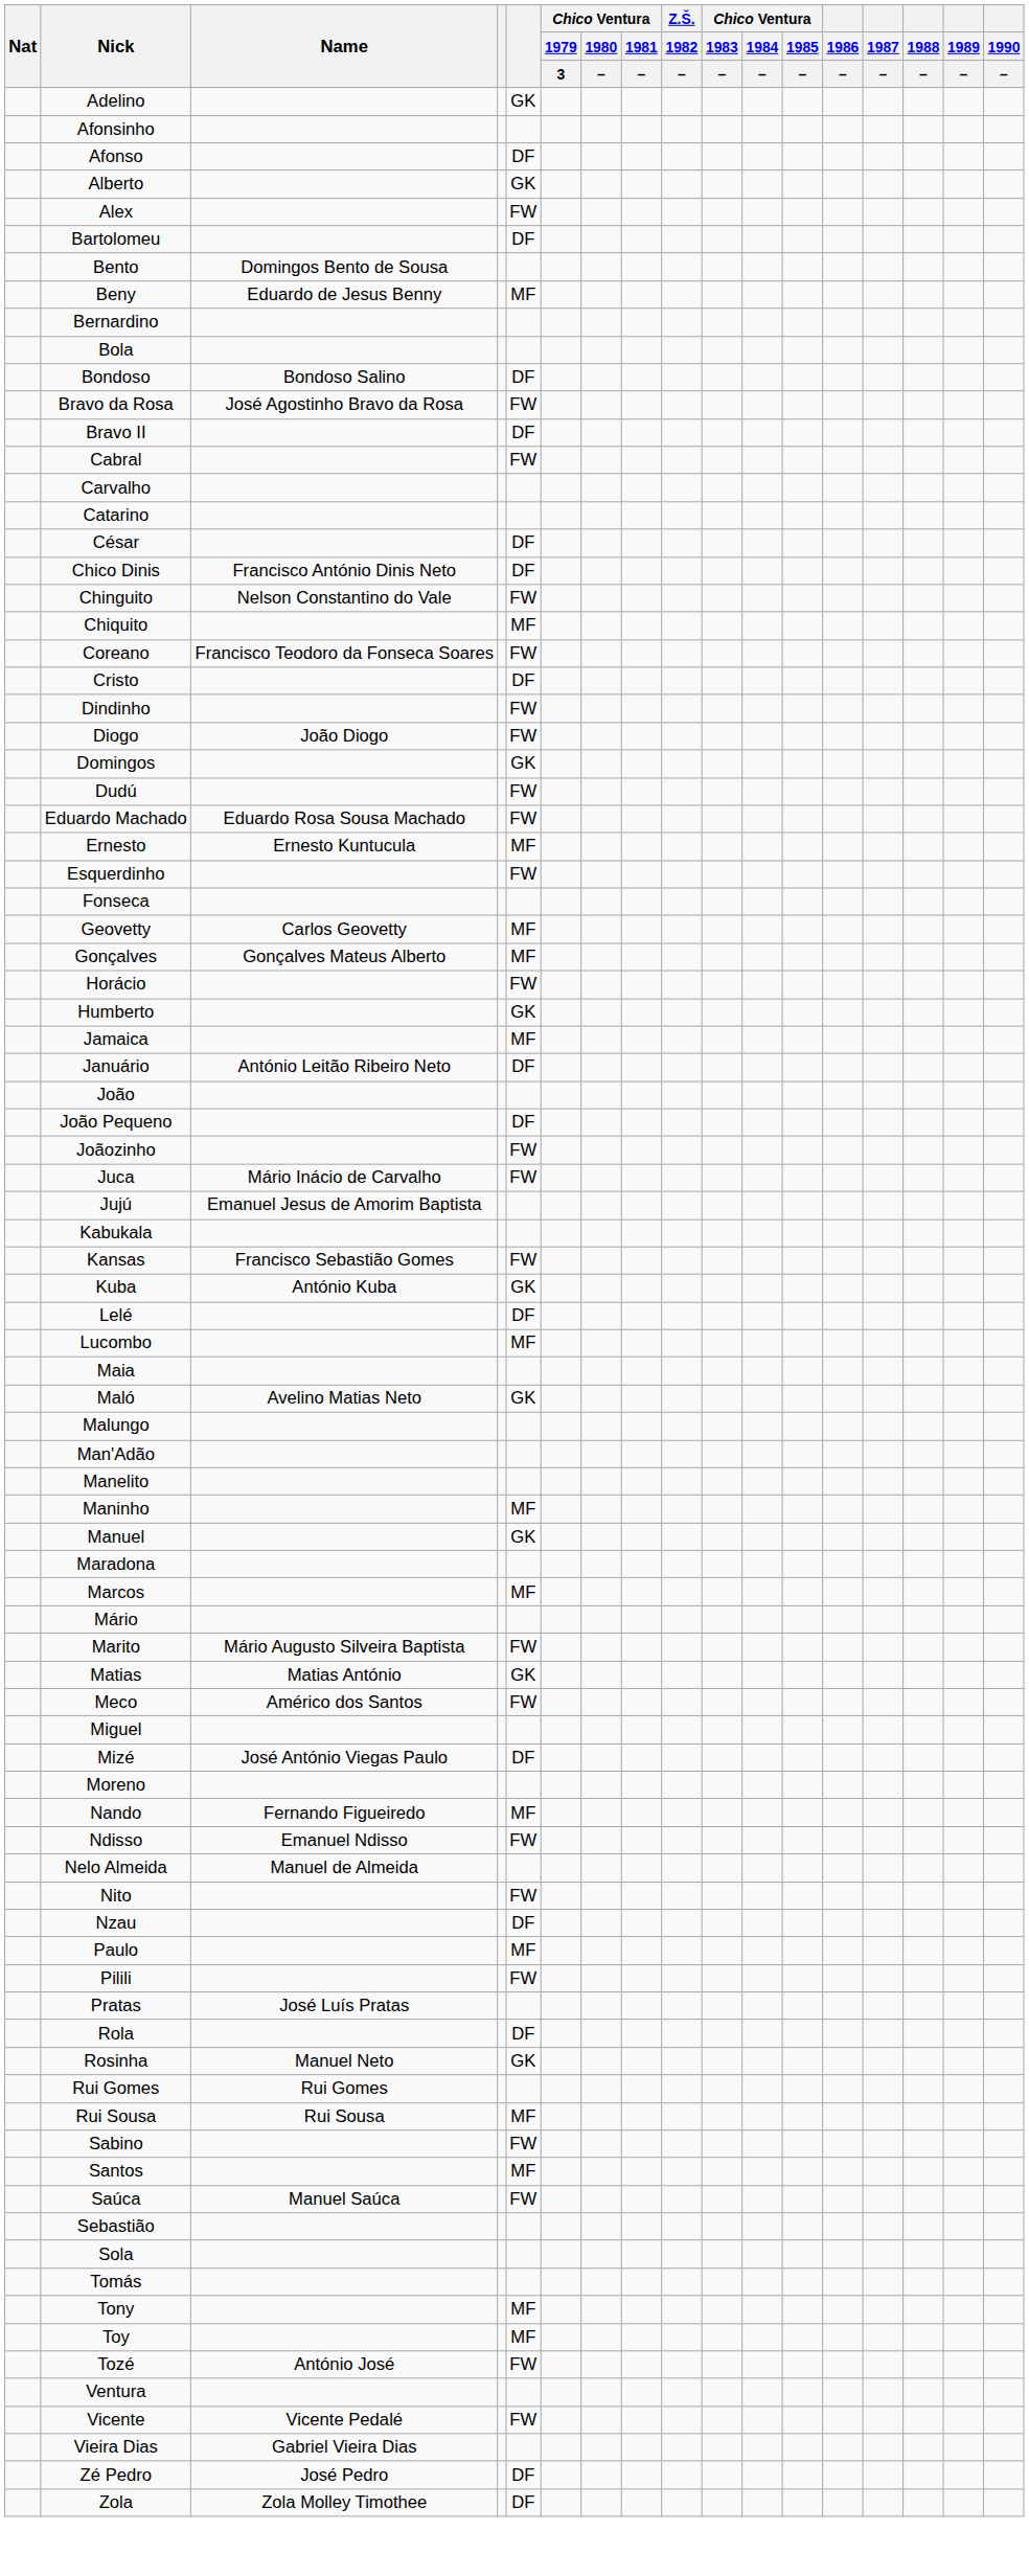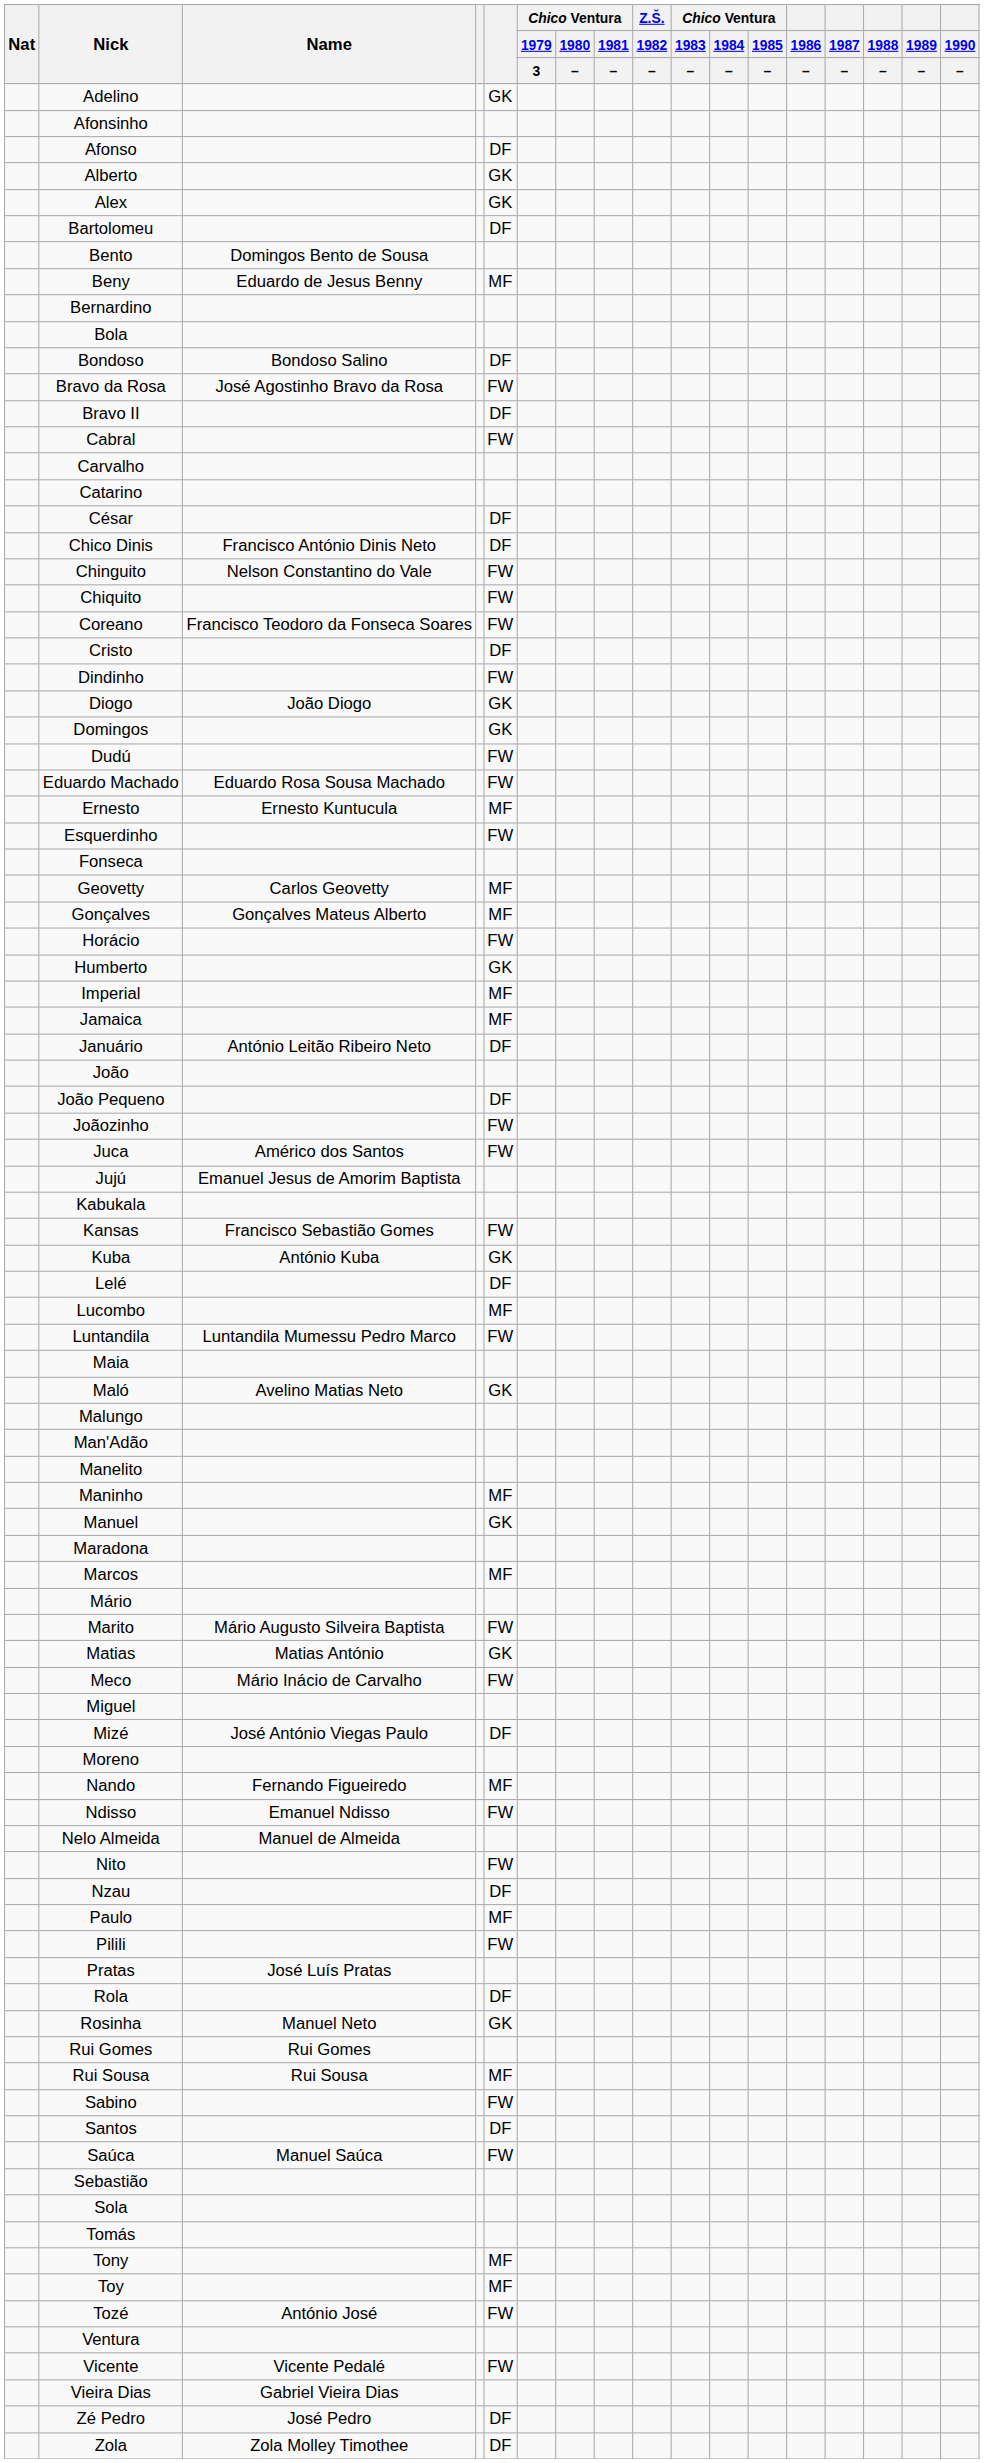Alex | column 5: FW -> GK
Chiquito | column 5: MF -> FW
Diogo | column 5: FW -> GK
+ row: Imperial | MF
Juca | Name: Mário Inácio de Carvalho -> Américo dos Santos
+ row: Luntandila | Luntandila Mumessu Pedro Marco | FW
Meco | Name: Américo dos Santos -> Mário Inácio de Carvalho
Santos | column 5: MF -> DF
